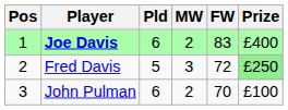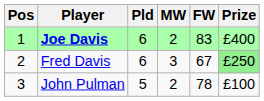Fred Davis | Pld: 5 -> 6
Fred Davis | FW: 72 -> 67
John Pulman | Pld: 6 -> 5
John Pulman | FW: 70 -> 78
